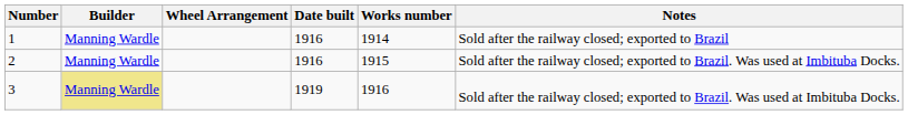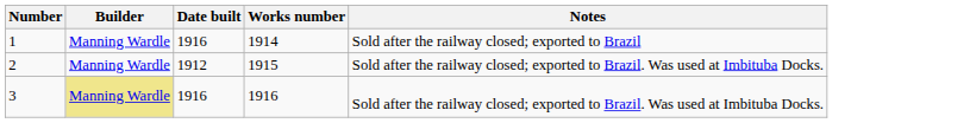- column: Wheel Arrangement
2 | Date built: 1916 -> 1912
3 | Date built: 1919 -> 1916
